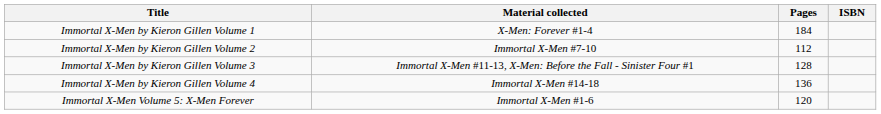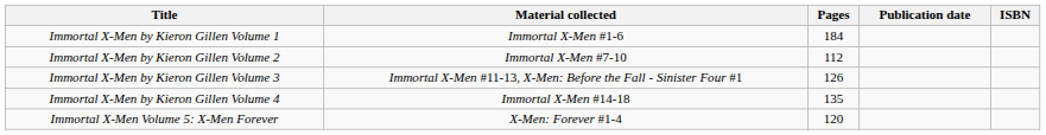+ column: Publication date
Immortal X-Men by Kieron Gillen Volume 1 | Material collected: X-Men: Forever #1-4 -> Immortal X-Men #1-6
Immortal X-Men by Kieron Gillen Volume 3 | Pages: 128 -> 126
Immortal X-Men by Kieron Gillen Volume 4 | Pages: 136 -> 135
Immortal X-Men Volume 5: X-Men Forever | Material collected: Immortal X-Men #1-6 -> X-Men: Forever #1-4
